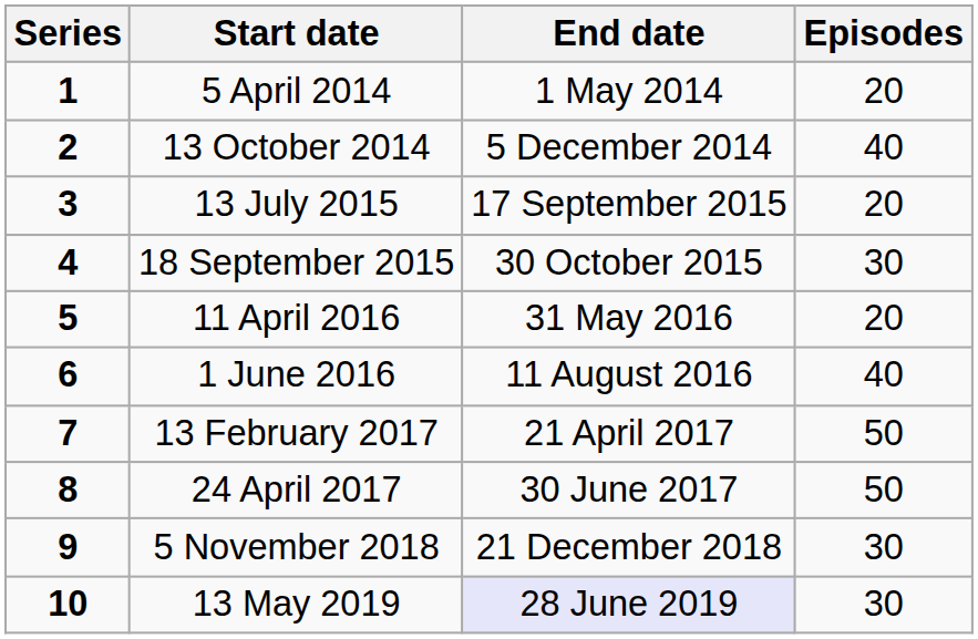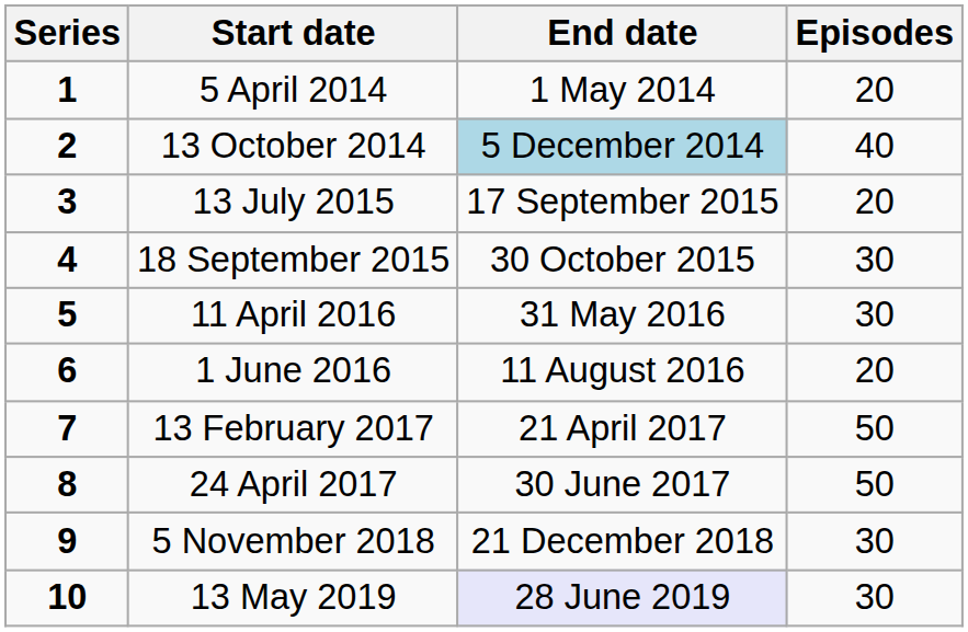13 October 2014 | End date: no background -> lightblue background
11 April 2016 | Episodes: 20 -> 30
1 June 2016 | Episodes: 40 -> 20
